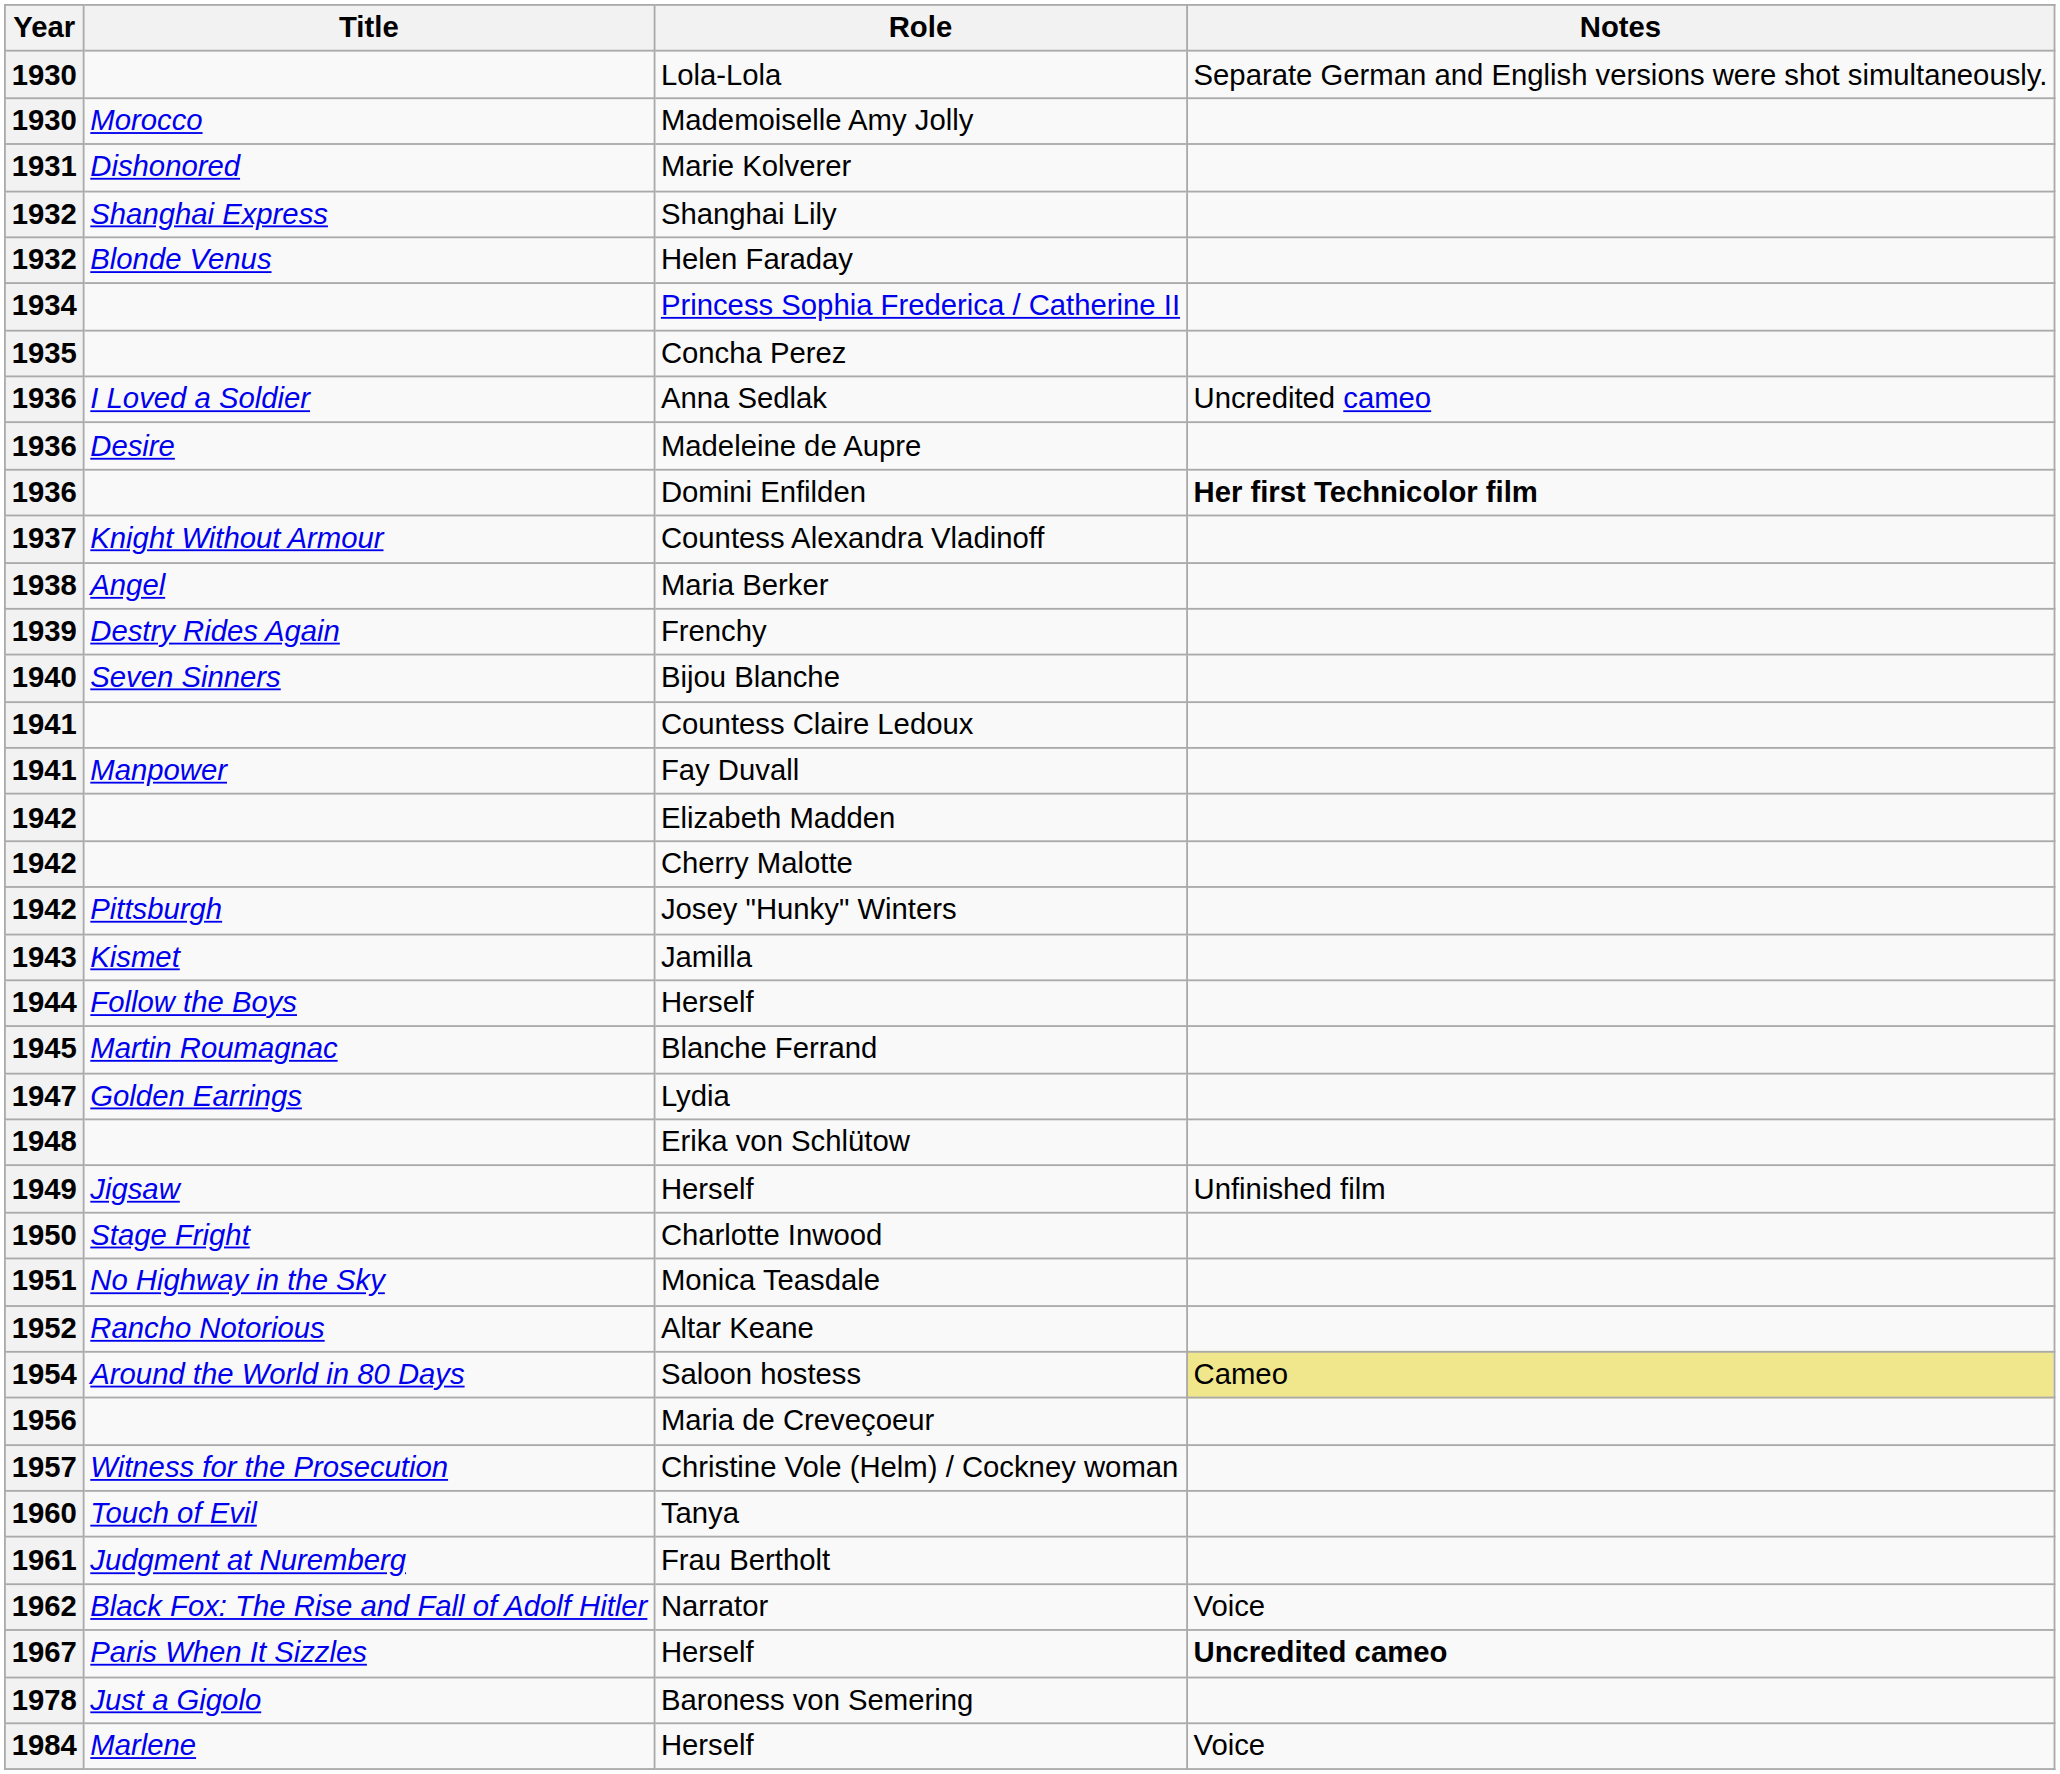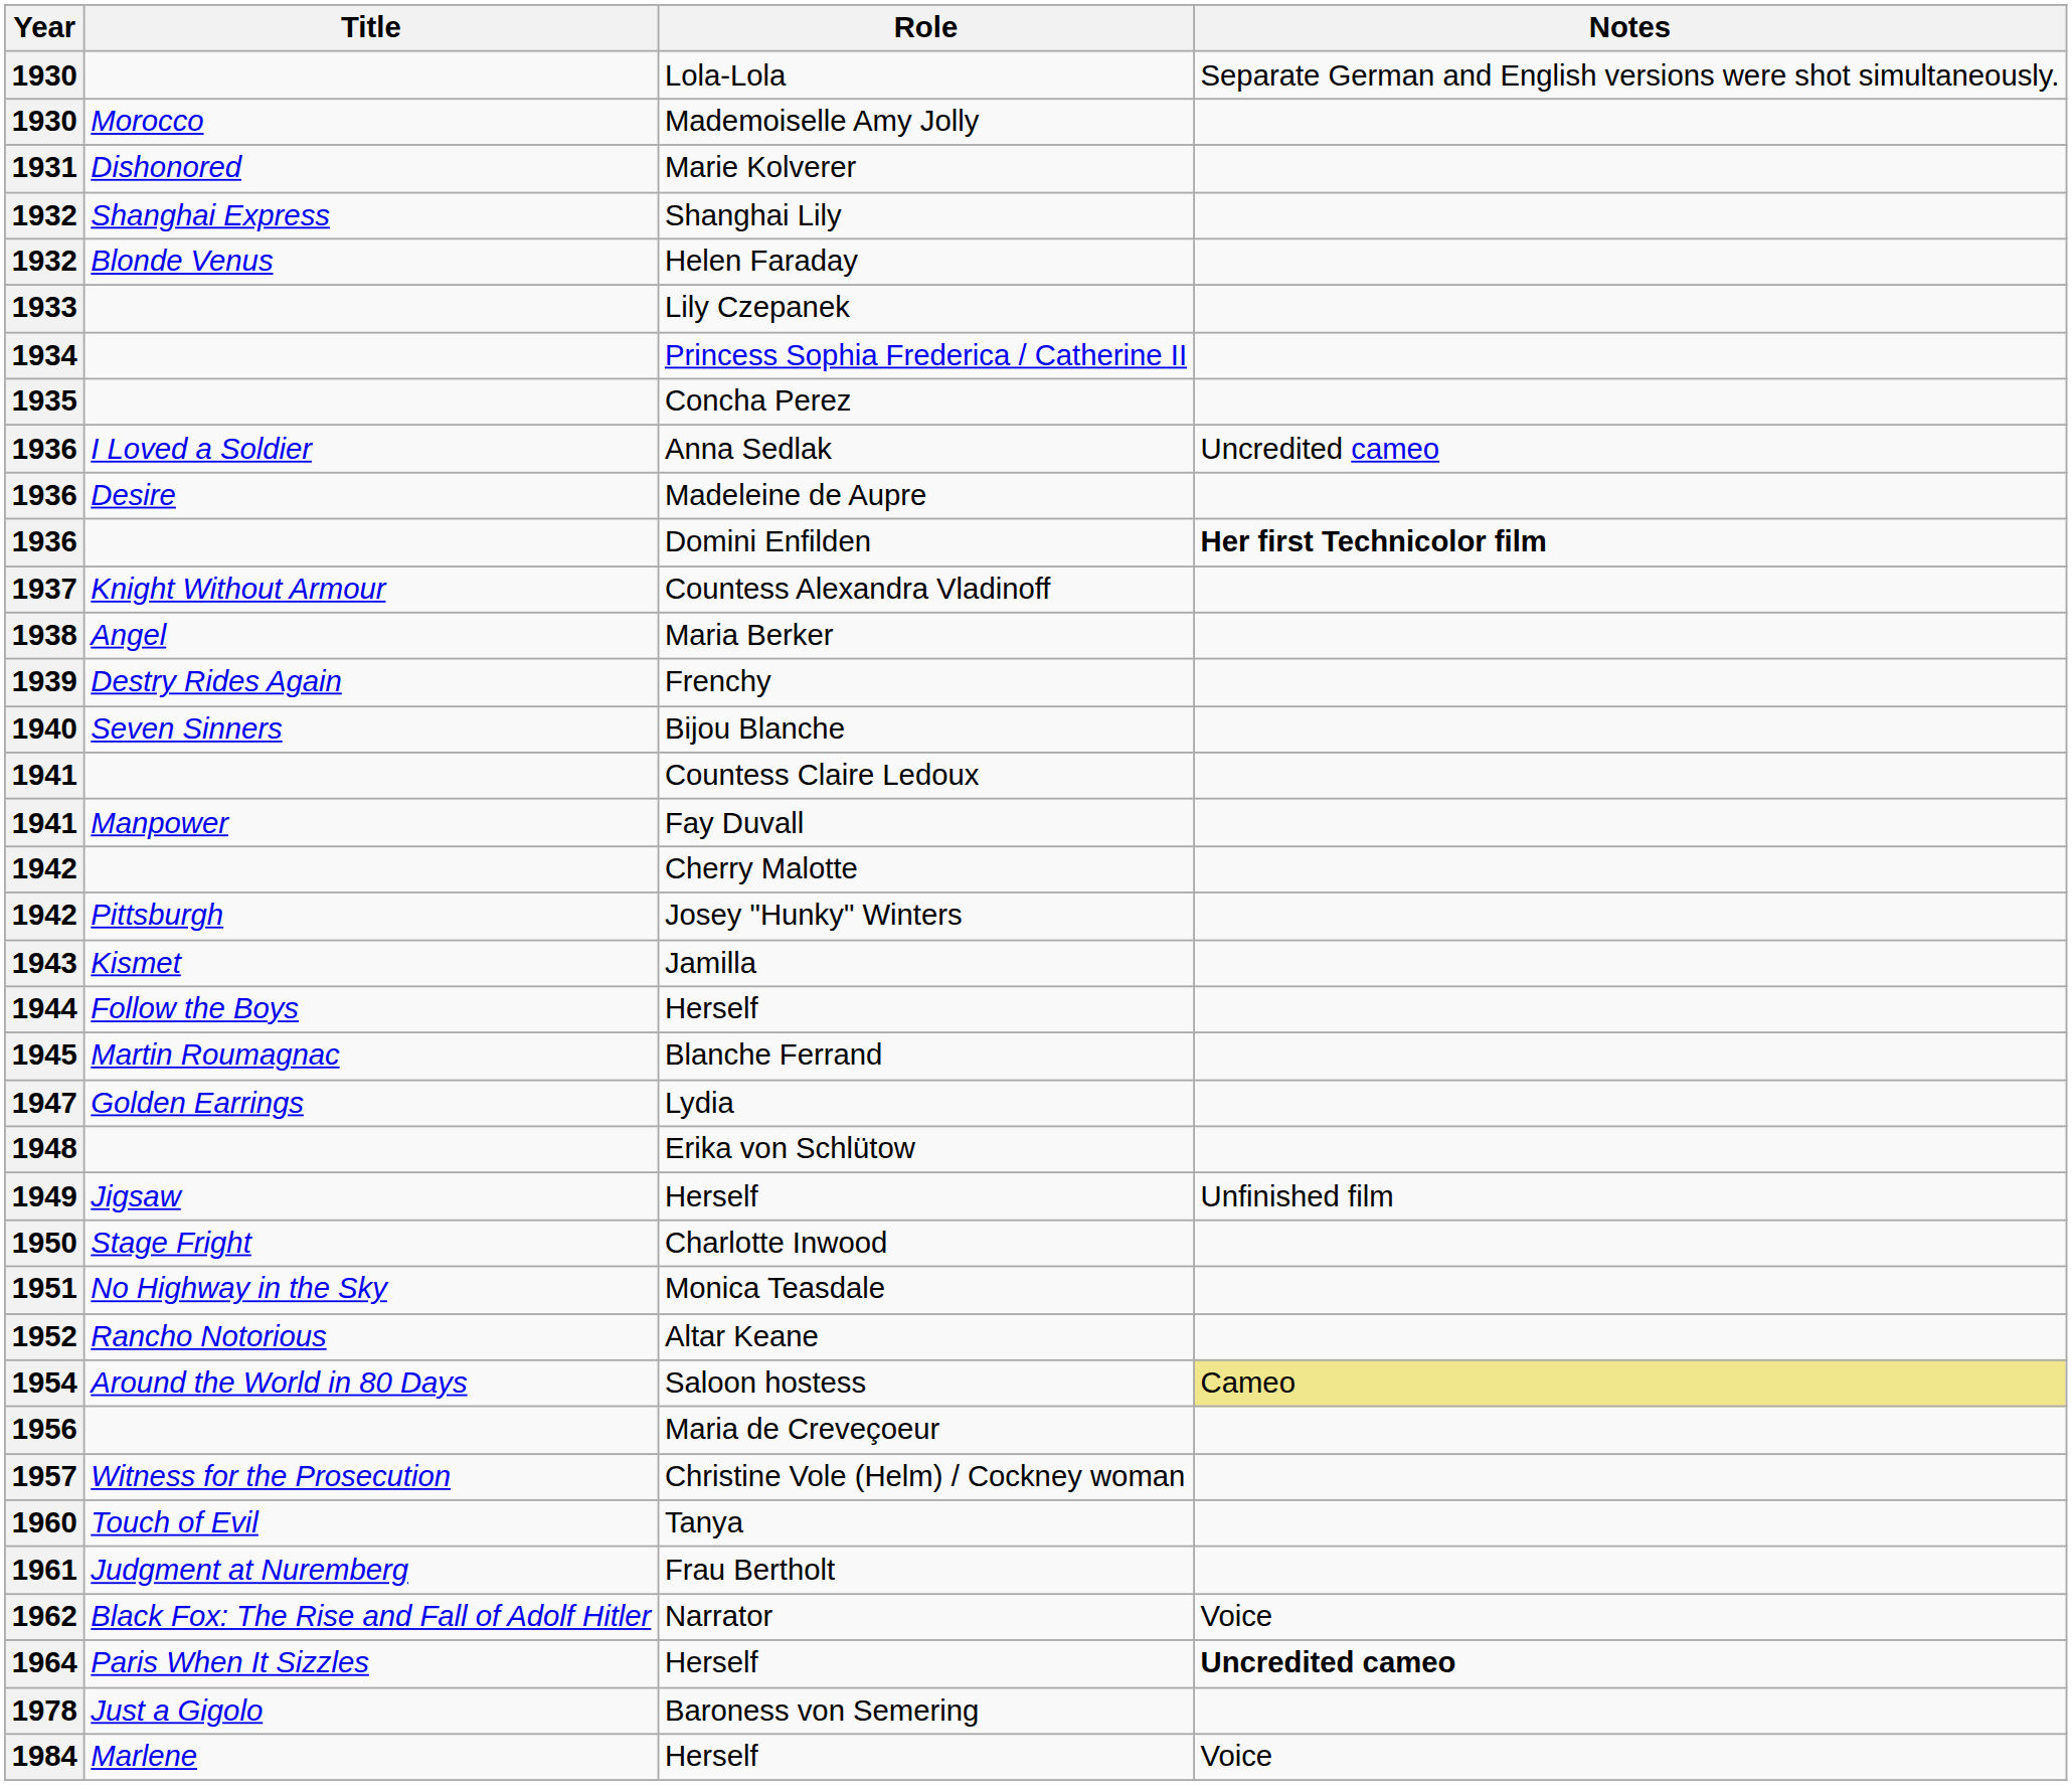+ row: 1933 | Lily Czepanek
- row: 1942 | Elizabeth Madden
Paris When It Sizzles / Herself | Year: 1967 -> 1964
